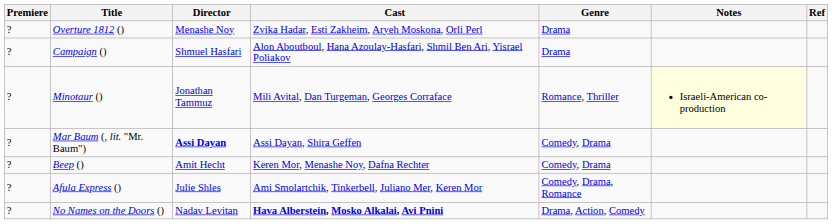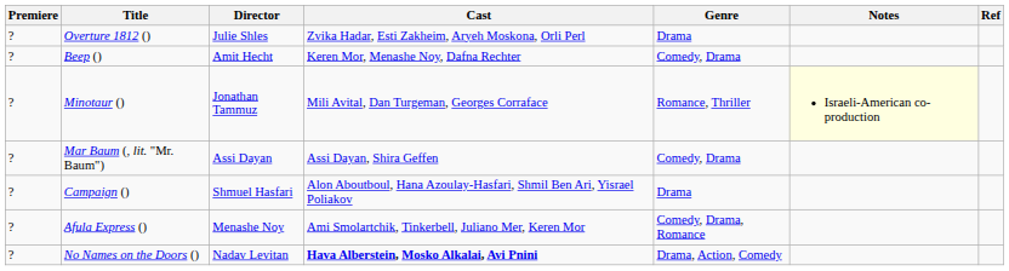Overture 1812 () | Director: Menashe Noy -> Julie Shles
rows swapped: Campaign () <-> Beep ()
Mar Baum (, lit. "Mr. Baum") | Director: bold -> normal
Afula Express () | Director: Julie Shles -> Menashe Noy
